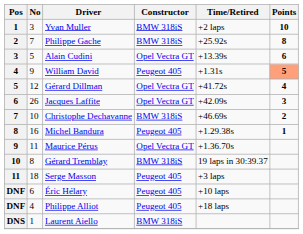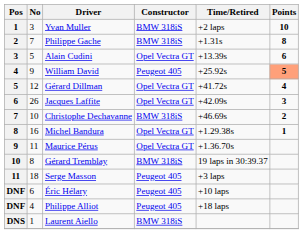Philippe Gache | Time/Retired: +25.92s -> +1.31s
William David | Time/Retired: +1.31s -> +25.92s
Michel Bandura | Constructor: Peugeot 405 -> Opel Vectra GT
